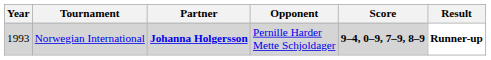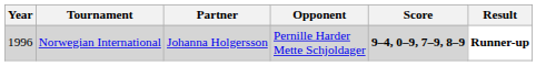Norwegian International | Year: 1993 -> 1996
Norwegian International | Partner: bold -> normal
